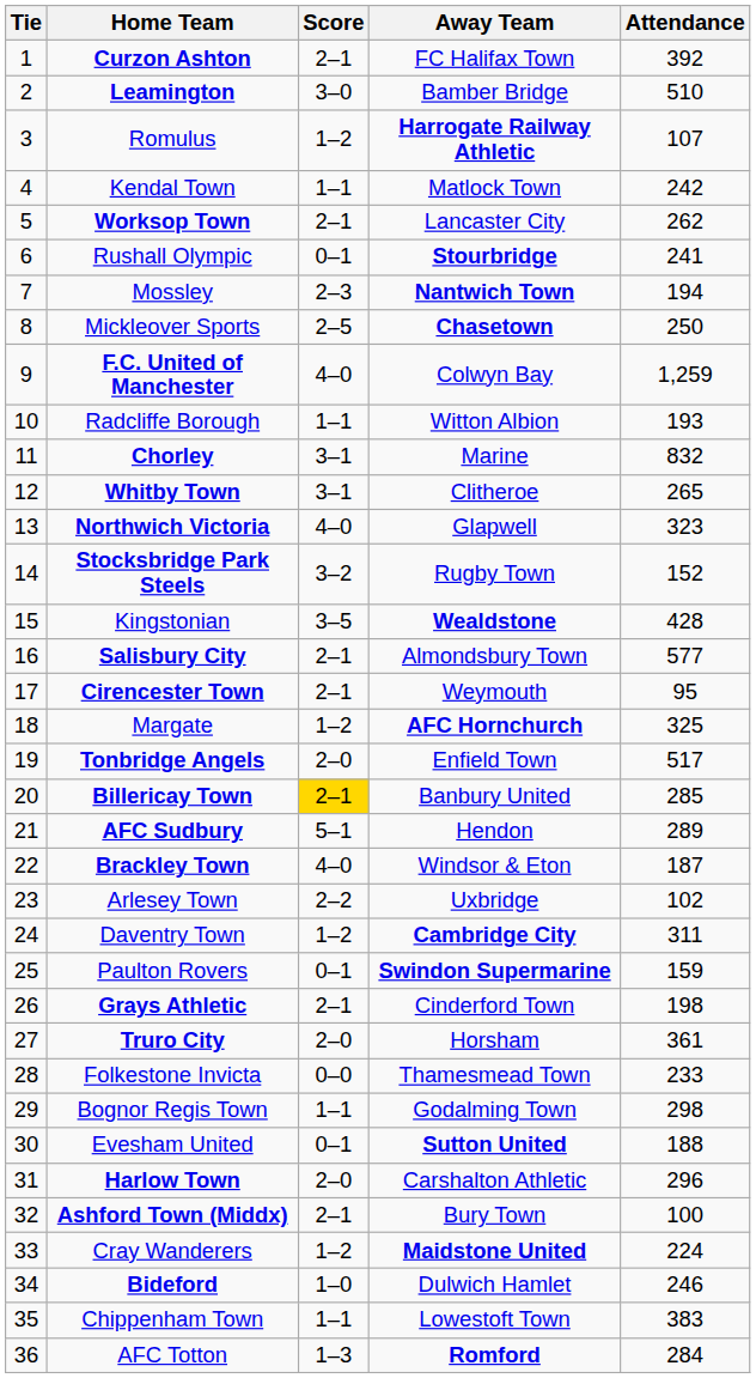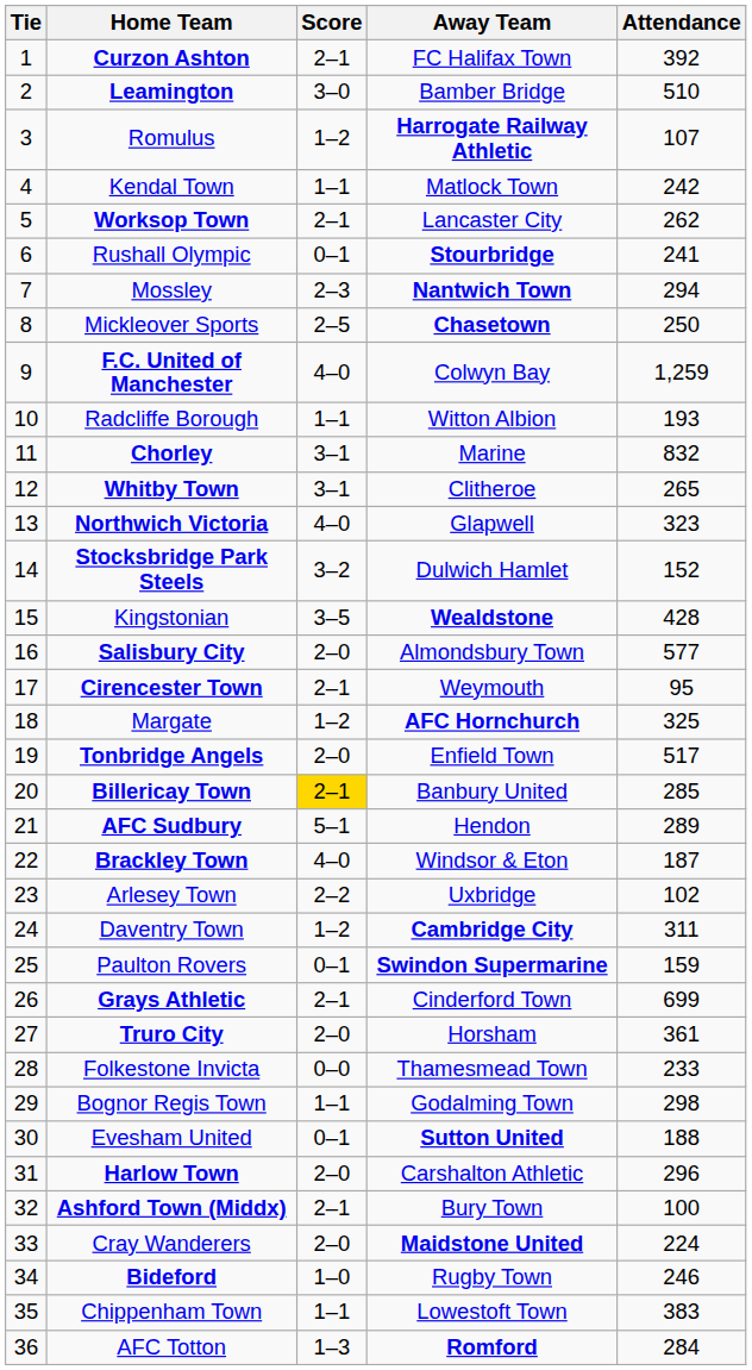Mossley | Attendance: 194 -> 294
Stocksbridge Park Steels | Away Team: Rugby Town -> Dulwich Hamlet
Salisbury City | Score: 2–1 -> 2–0
Grays Athletic | Attendance: 198 -> 699
Cray Wanderers | Score: 1–2 -> 2–0
Bideford | Away Team: Dulwich Hamlet -> Rugby Town
